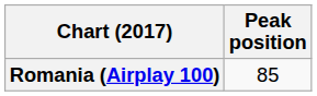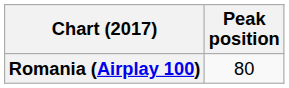Romania (Airplay 100) | Peak position: 85 -> 80
